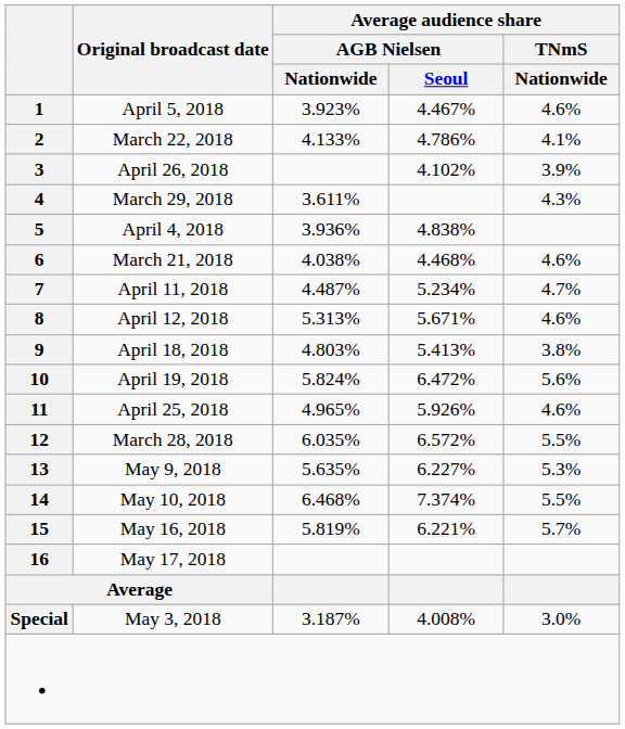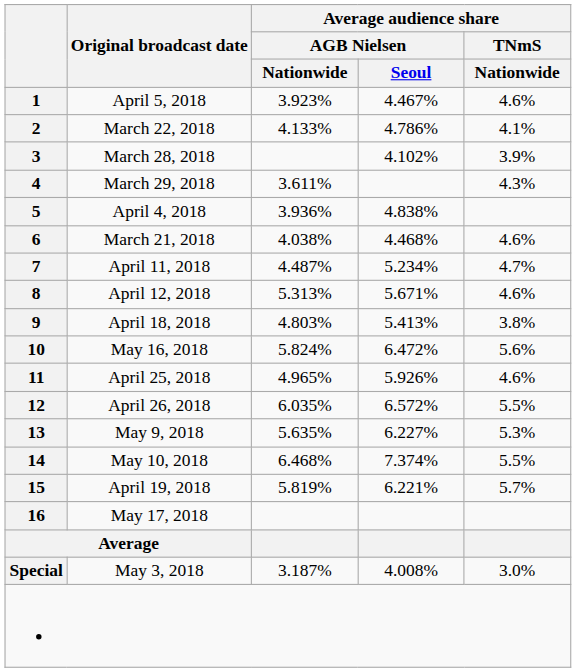3 | Original broadcast date: April 26, 2018 -> March 28, 2018
10 | Original broadcast date: April 19, 2018 -> May 16, 2018
12 | Original broadcast date: March 28, 2018 -> April 26, 2018
15 | Original broadcast date: May 16, 2018 -> April 19, 2018
